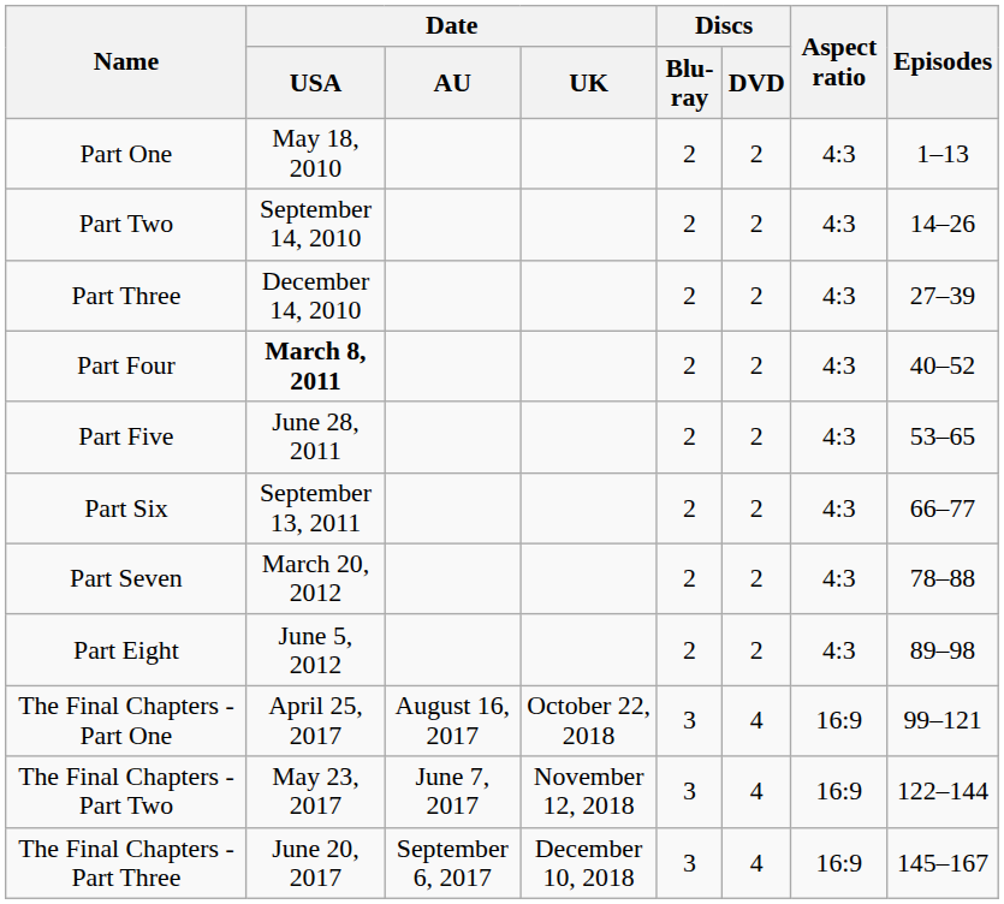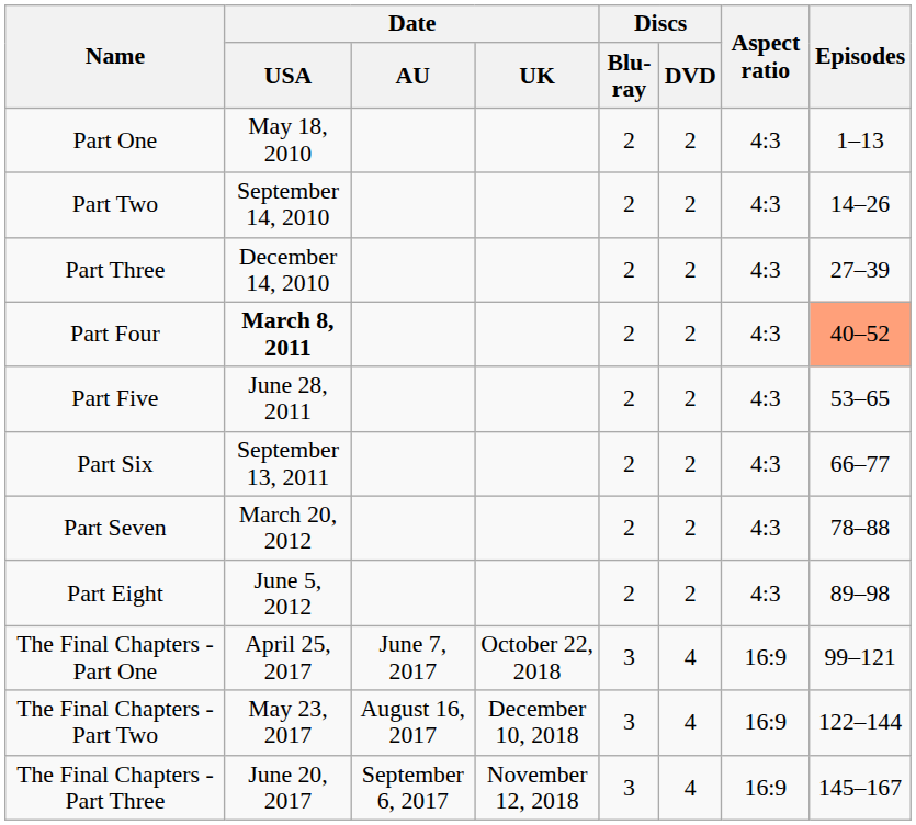Part Four | Episodes: no background -> lightsalmon background
The Final Chapters - Part One | column 3: August 16, 2017 -> June 7, 2017
The Final Chapters - Part Two | column 3: June 7, 2017 -> August 16, 2017
The Final Chapters - Part Two | column 4: November 12, 2018 -> December 10, 2018
The Final Chapters - Part Three | column 4: December 10, 2018 -> November 12, 2018
